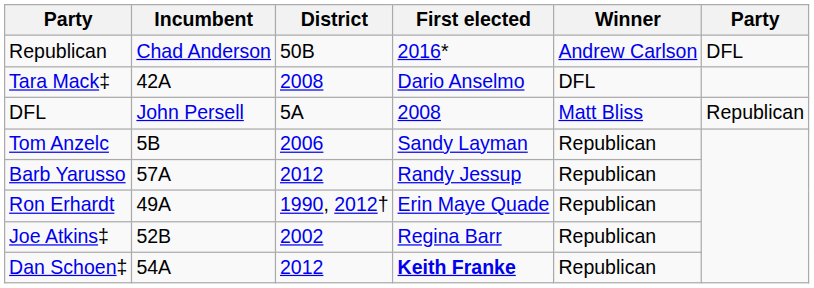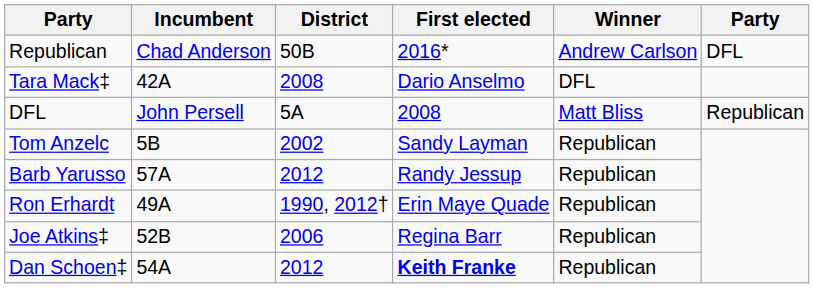Tom Anzelc | District: 2006 -> 2002
Joe Atkins‡ | District: 2002 -> 2006
